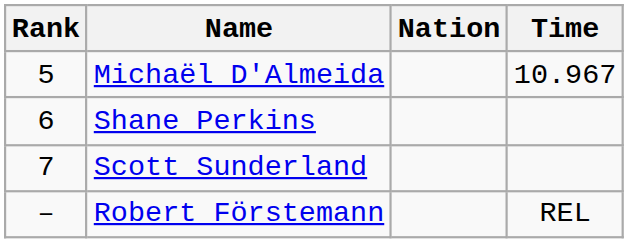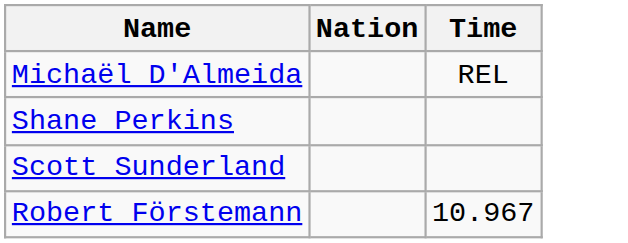- column: Rank | 5 | 6 | 7 | –
Michaël D'Almeida | Time: 10.967 -> REL
Robert Förstemann | Time: REL -> 10.967
